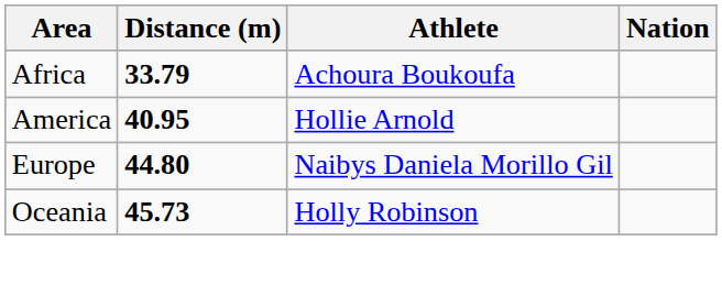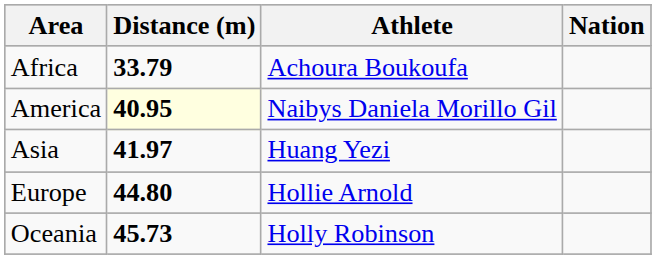America | Distance (m): no background -> lightyellow background
America | Athlete: Hollie Arnold -> Naibys Daniela Morillo Gil
+ row: Asia | 41.97 | Huang Yezi
Europe | Athlete: Naibys Daniela Morillo Gil -> Hollie Arnold
